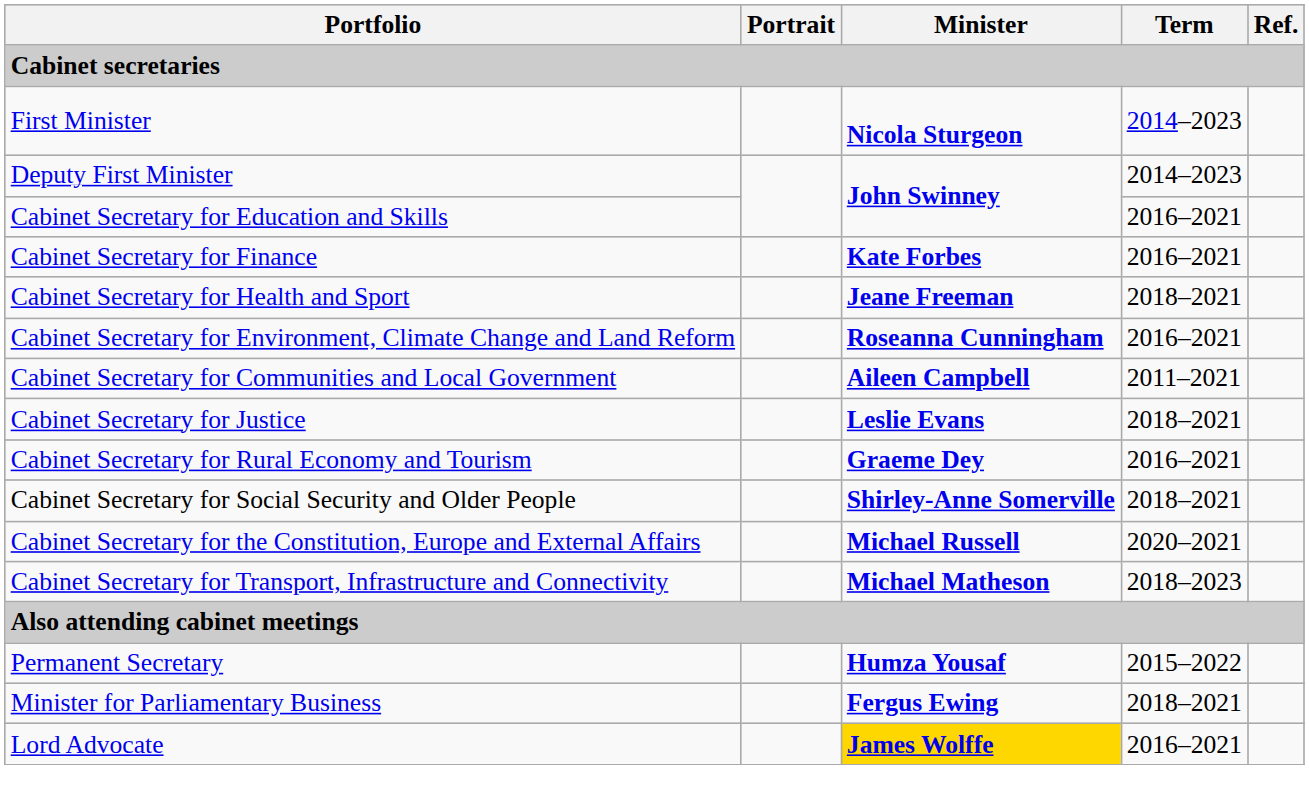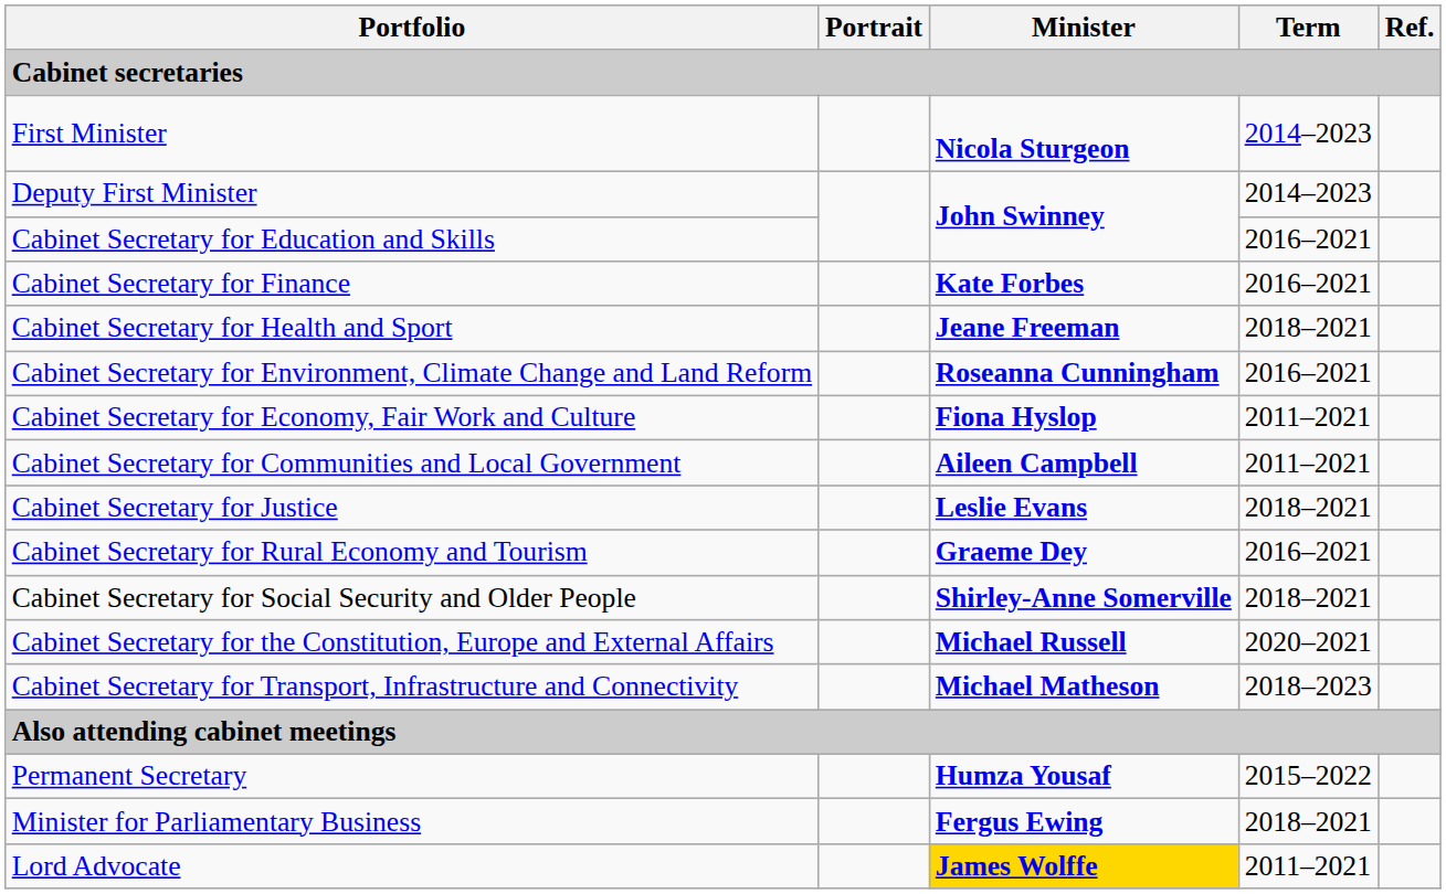+ row: Cabinet Secretary for Economy, Fair Work and Culture | Fiona Hyslop | 2011–2021
Lord Advocate | Term: 2016–2021 -> 2011–2021
